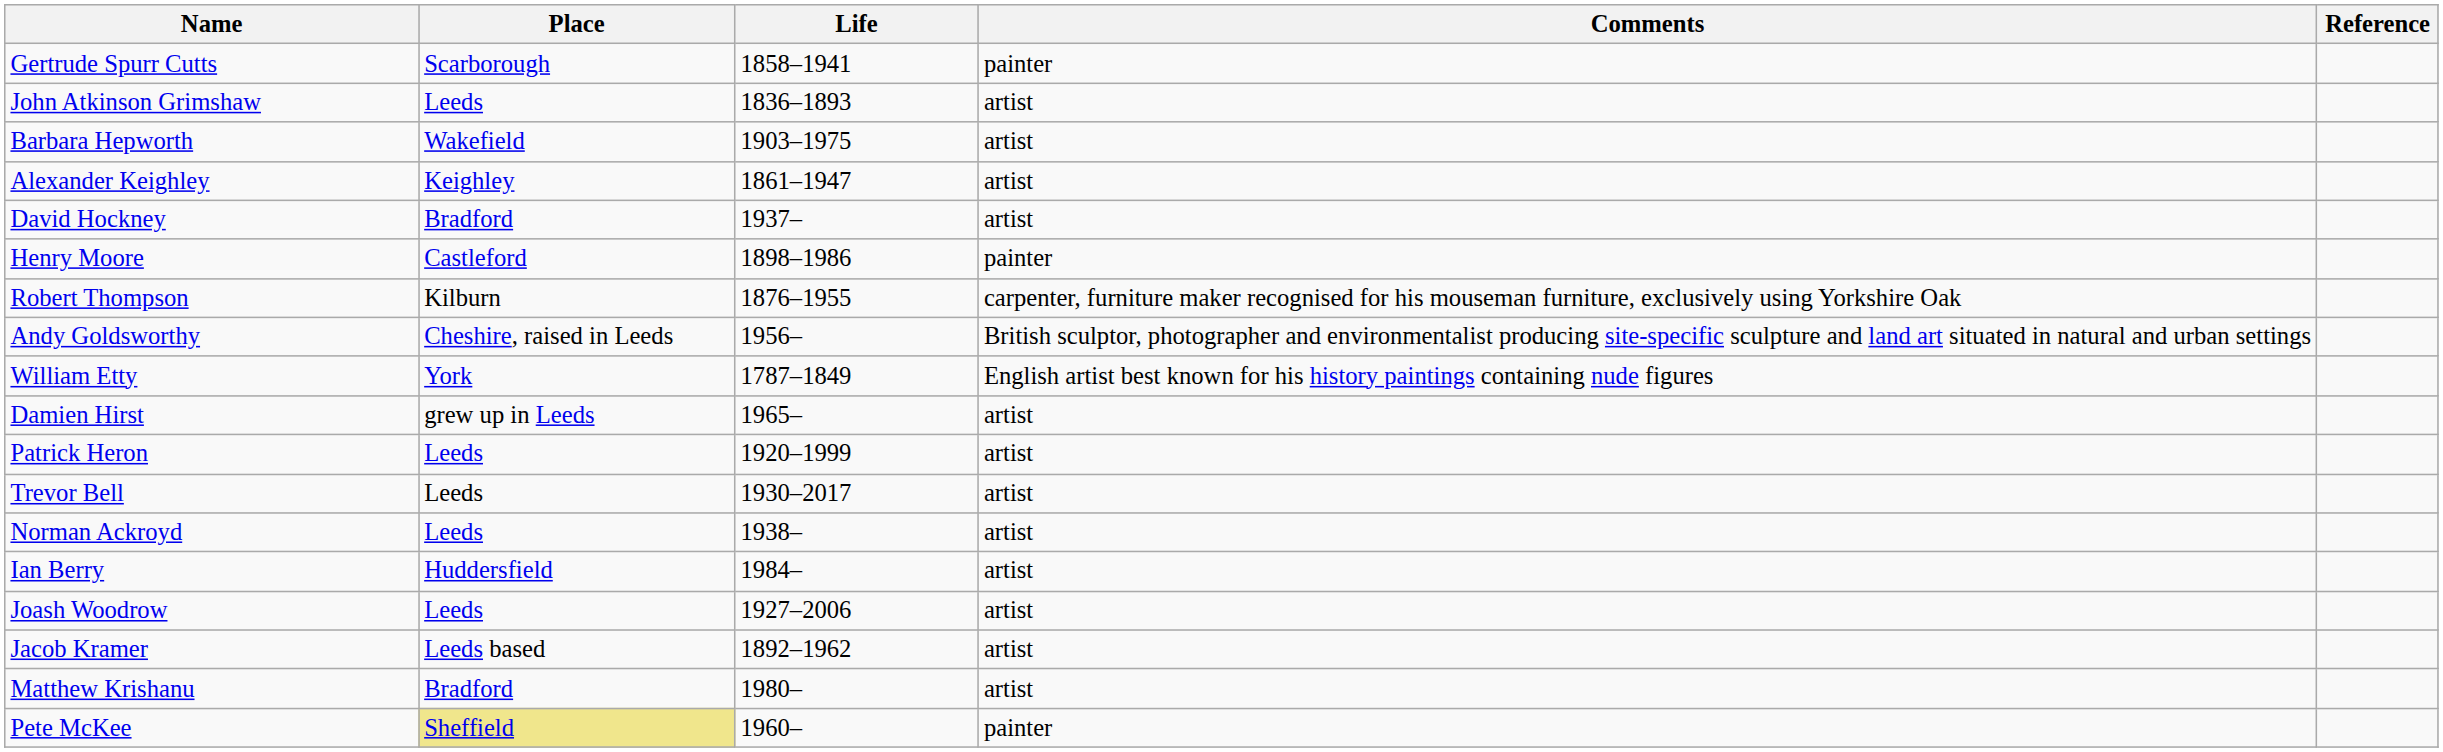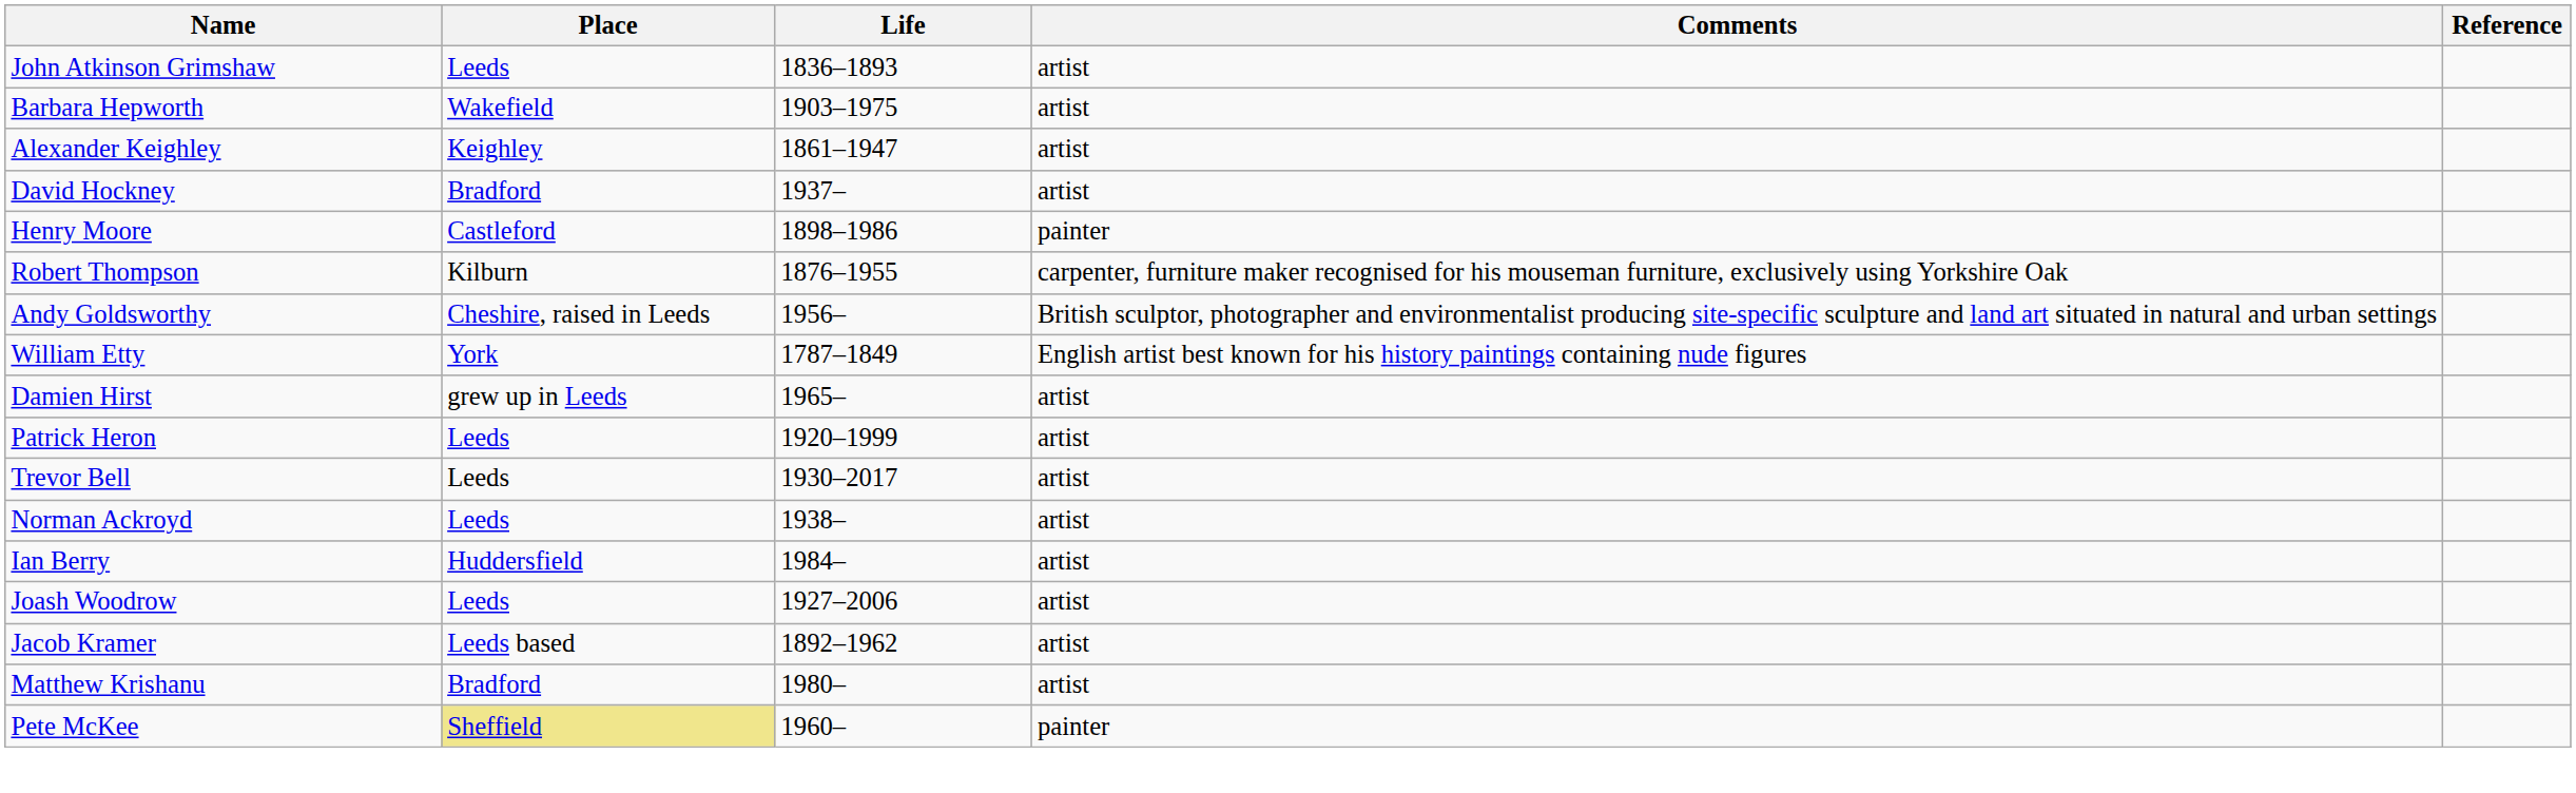- row: Gertrude Spurr Cutts | Scarborough | 1858–1941 | painter
